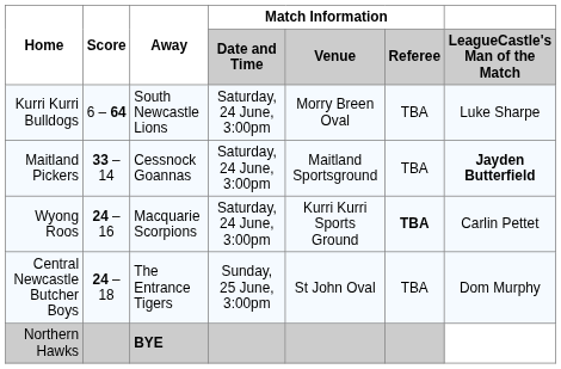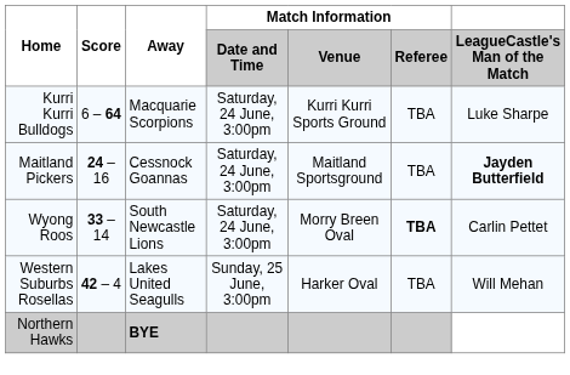Kurri Kurri Bulldogs | Away: South Newcastle Lions -> Macquarie Scorpions
Kurri Kurri Bulldogs | Match Information / Venue: Morry Breen Oval -> Kurri Kurri Sports Ground
Maitland Pickers | Score: 33 – 14 -> 24 – 16
Wyong Roos | Score: 24 – 16 -> 33 – 14
Wyong Roos | Away: Macquarie Scorpions -> South Newcastle Lions
Wyong Roos | Match Information / Venue: Kurri Kurri Sports Ground -> Morry Breen Oval
+ row: Western Suburbs Rosellas | 42 – 4 | Lakes United Seagulls | Sunday, 25 June, 3:00pm | Harker Oval | TBA | Will Mehan
- row: Central Newcastle Butcher Boys | 24 – 18 | The Entrance Tigers | Sunday, 25 June, 3:00pm | St John Oval | TBA | Dom Murphy
